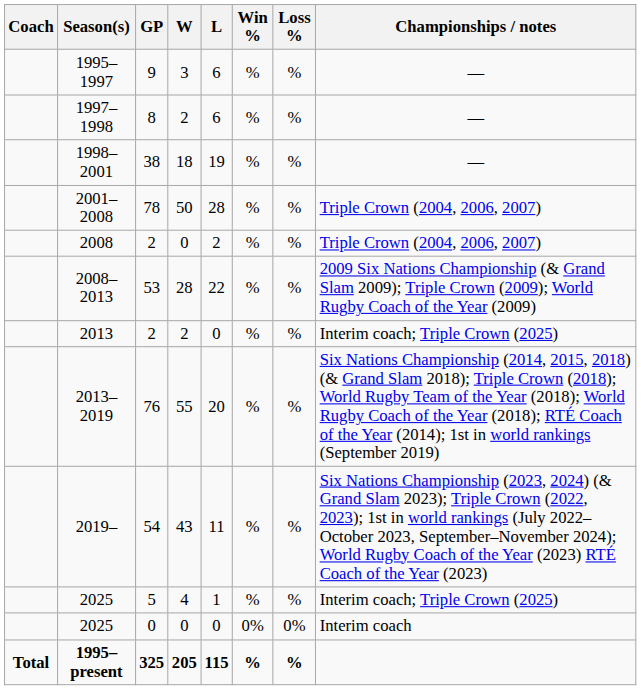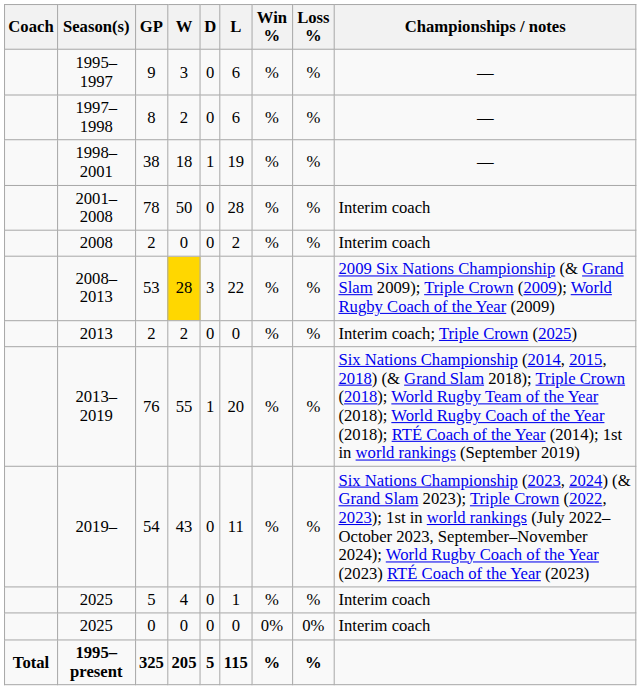+ column: D | 0 | 0 | 1 | 0 | 0 | 3 | 0 | 1 | 0 | 0 | 0 | 5
2001–2008 | Championships / notes: Triple Crown (2004, 2006, 2007) -> Interim coach
2008 | Championships / notes: Triple Crown (2004, 2006, 2007) -> Interim coach
2008–2013 | W: no background -> gold background
2025 / 5 | Championships / notes: Interim coach; Triple Crown (2025) -> Interim coach
